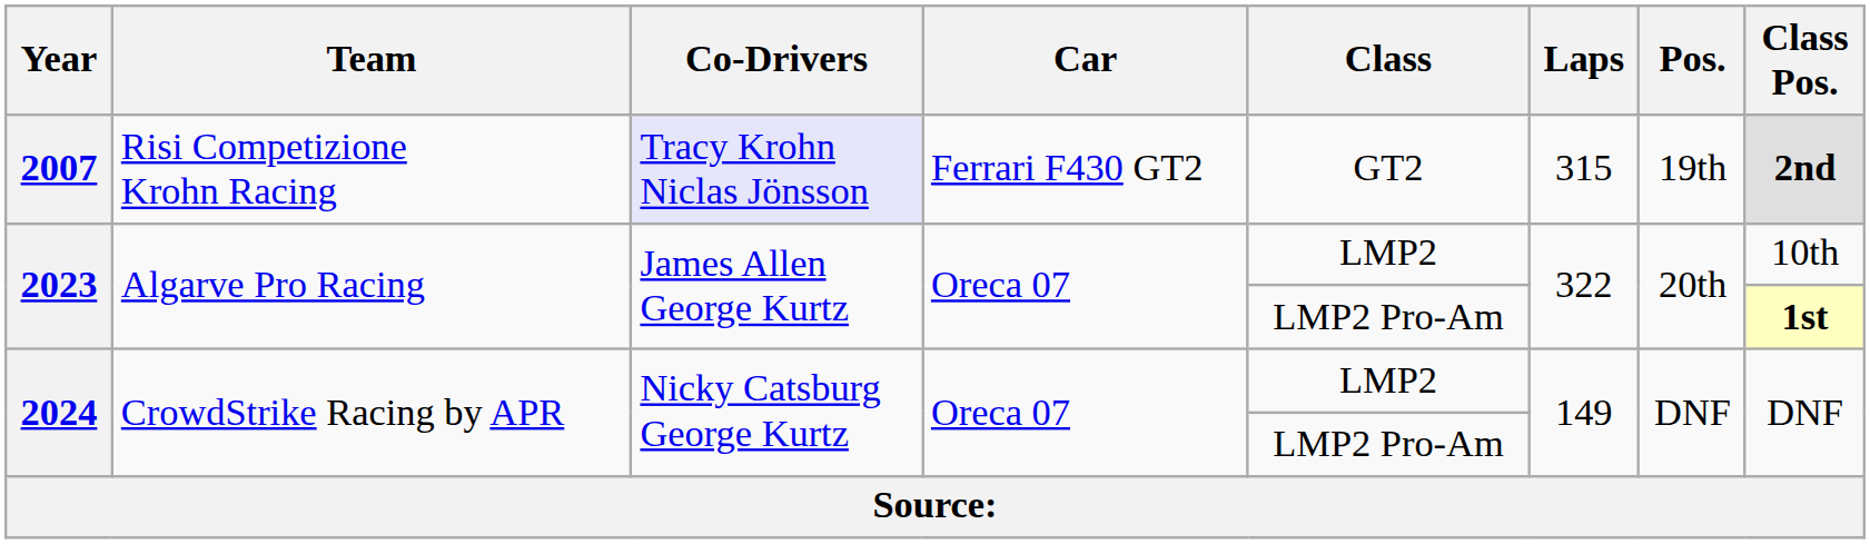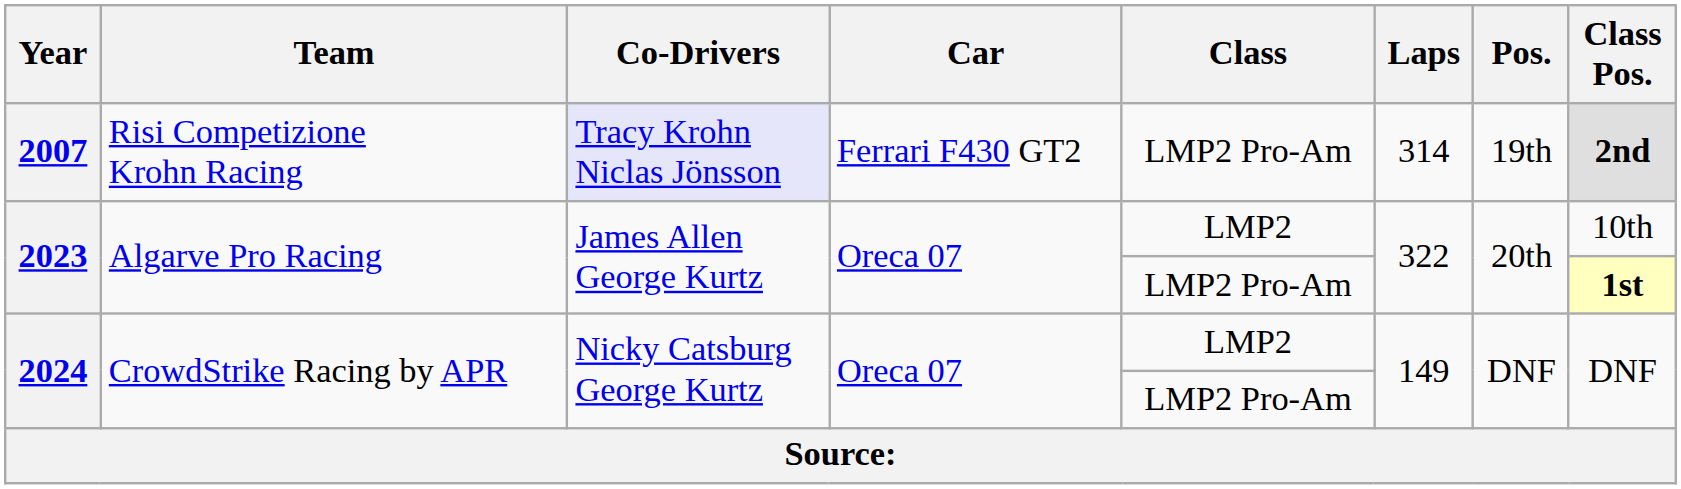2007 | Class: GT2 -> LMP2 Pro-Am
2007 | Laps: 315 -> 314
